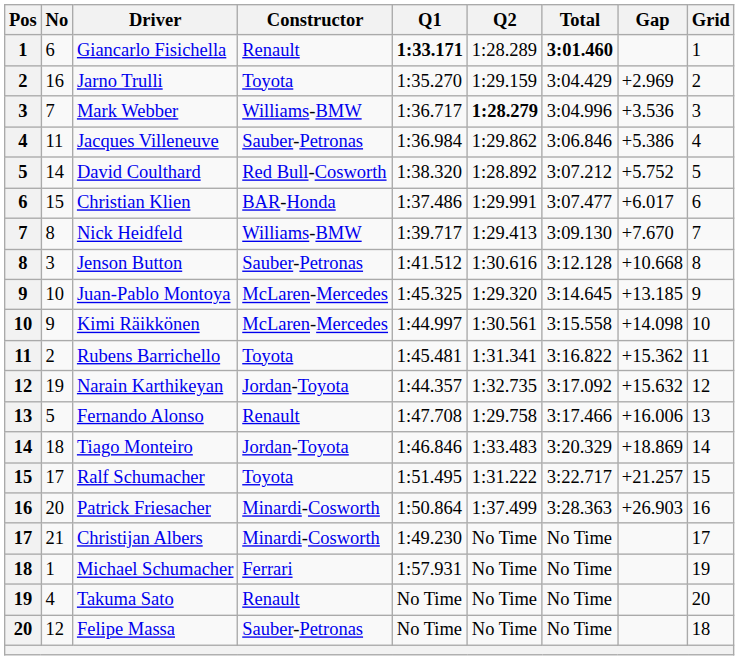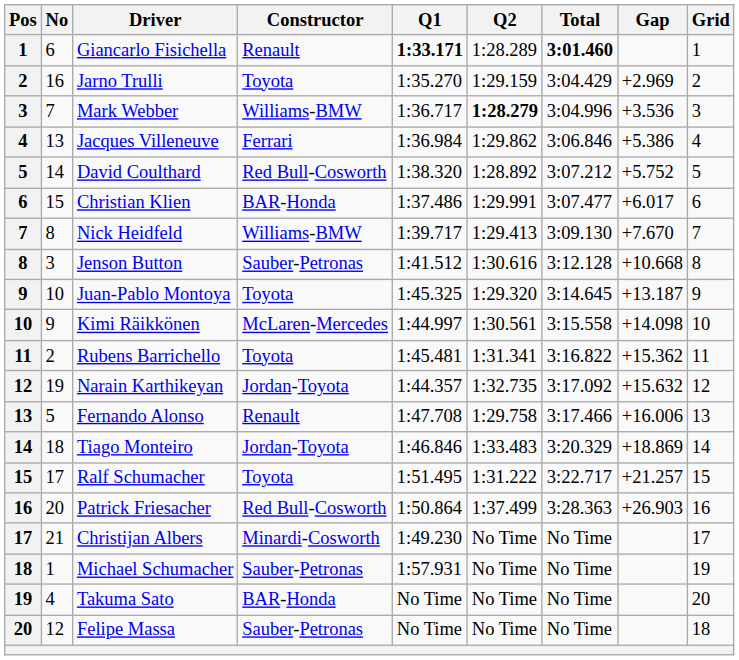Jacques Villeneuve | No: 11 -> 13
Jacques Villeneuve | Constructor: Sauber-Petronas -> Ferrari
Juan-Pablo Montoya | Constructor: McLaren-Mercedes -> Toyota
Juan-Pablo Montoya | Gap: +13.185 -> +13.187
Patrick Friesacher | Constructor: Minardi-Cosworth -> Red Bull-Cosworth
Michael Schumacher | Constructor: Ferrari -> Sauber-Petronas
Takuma Sato | Constructor: Renault -> BAR-Honda
